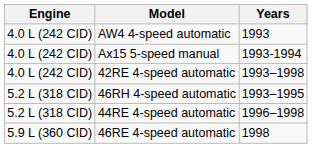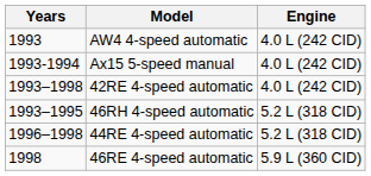columns swapped: Years <-> Engine
